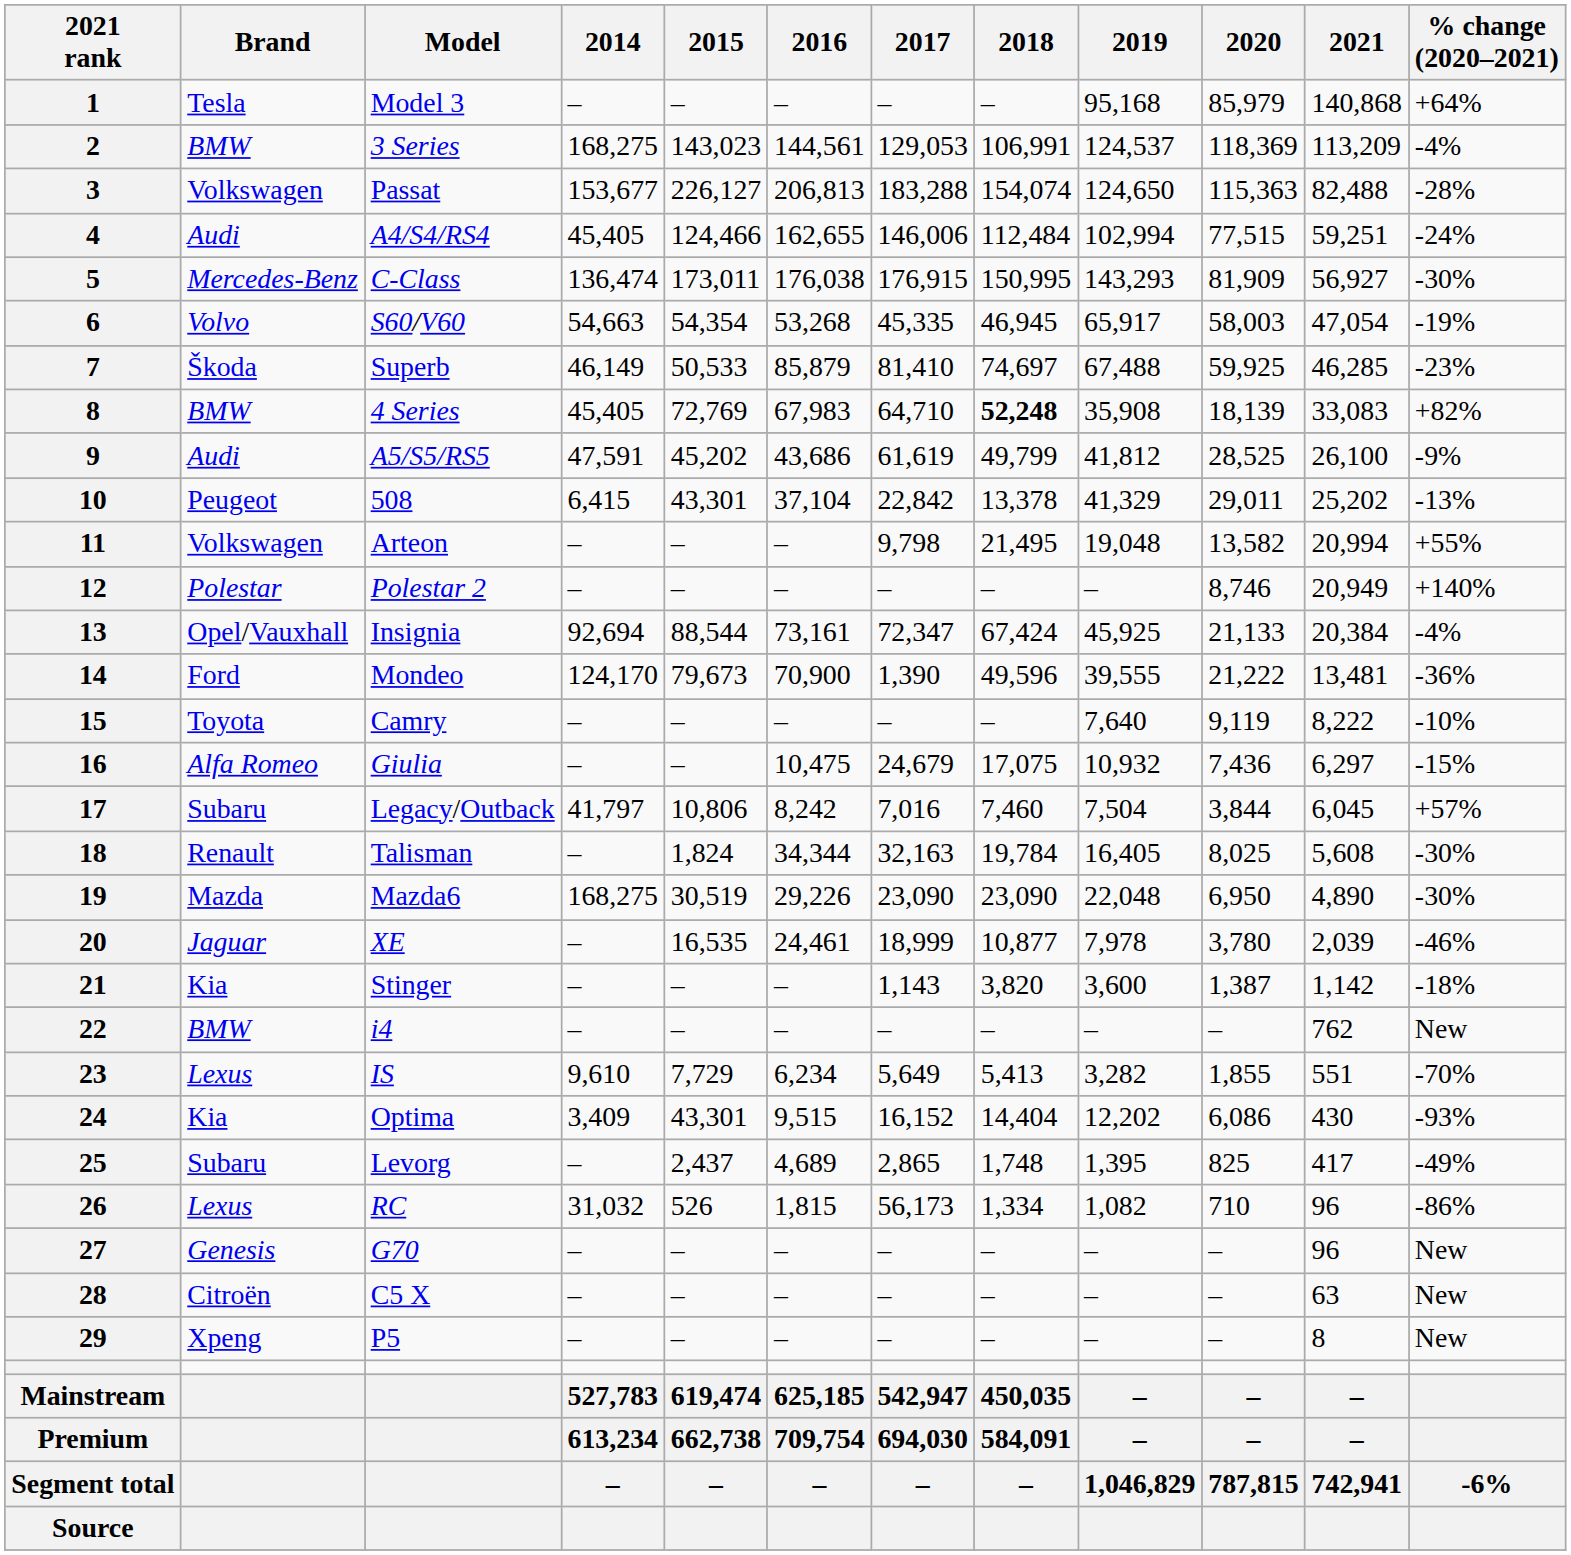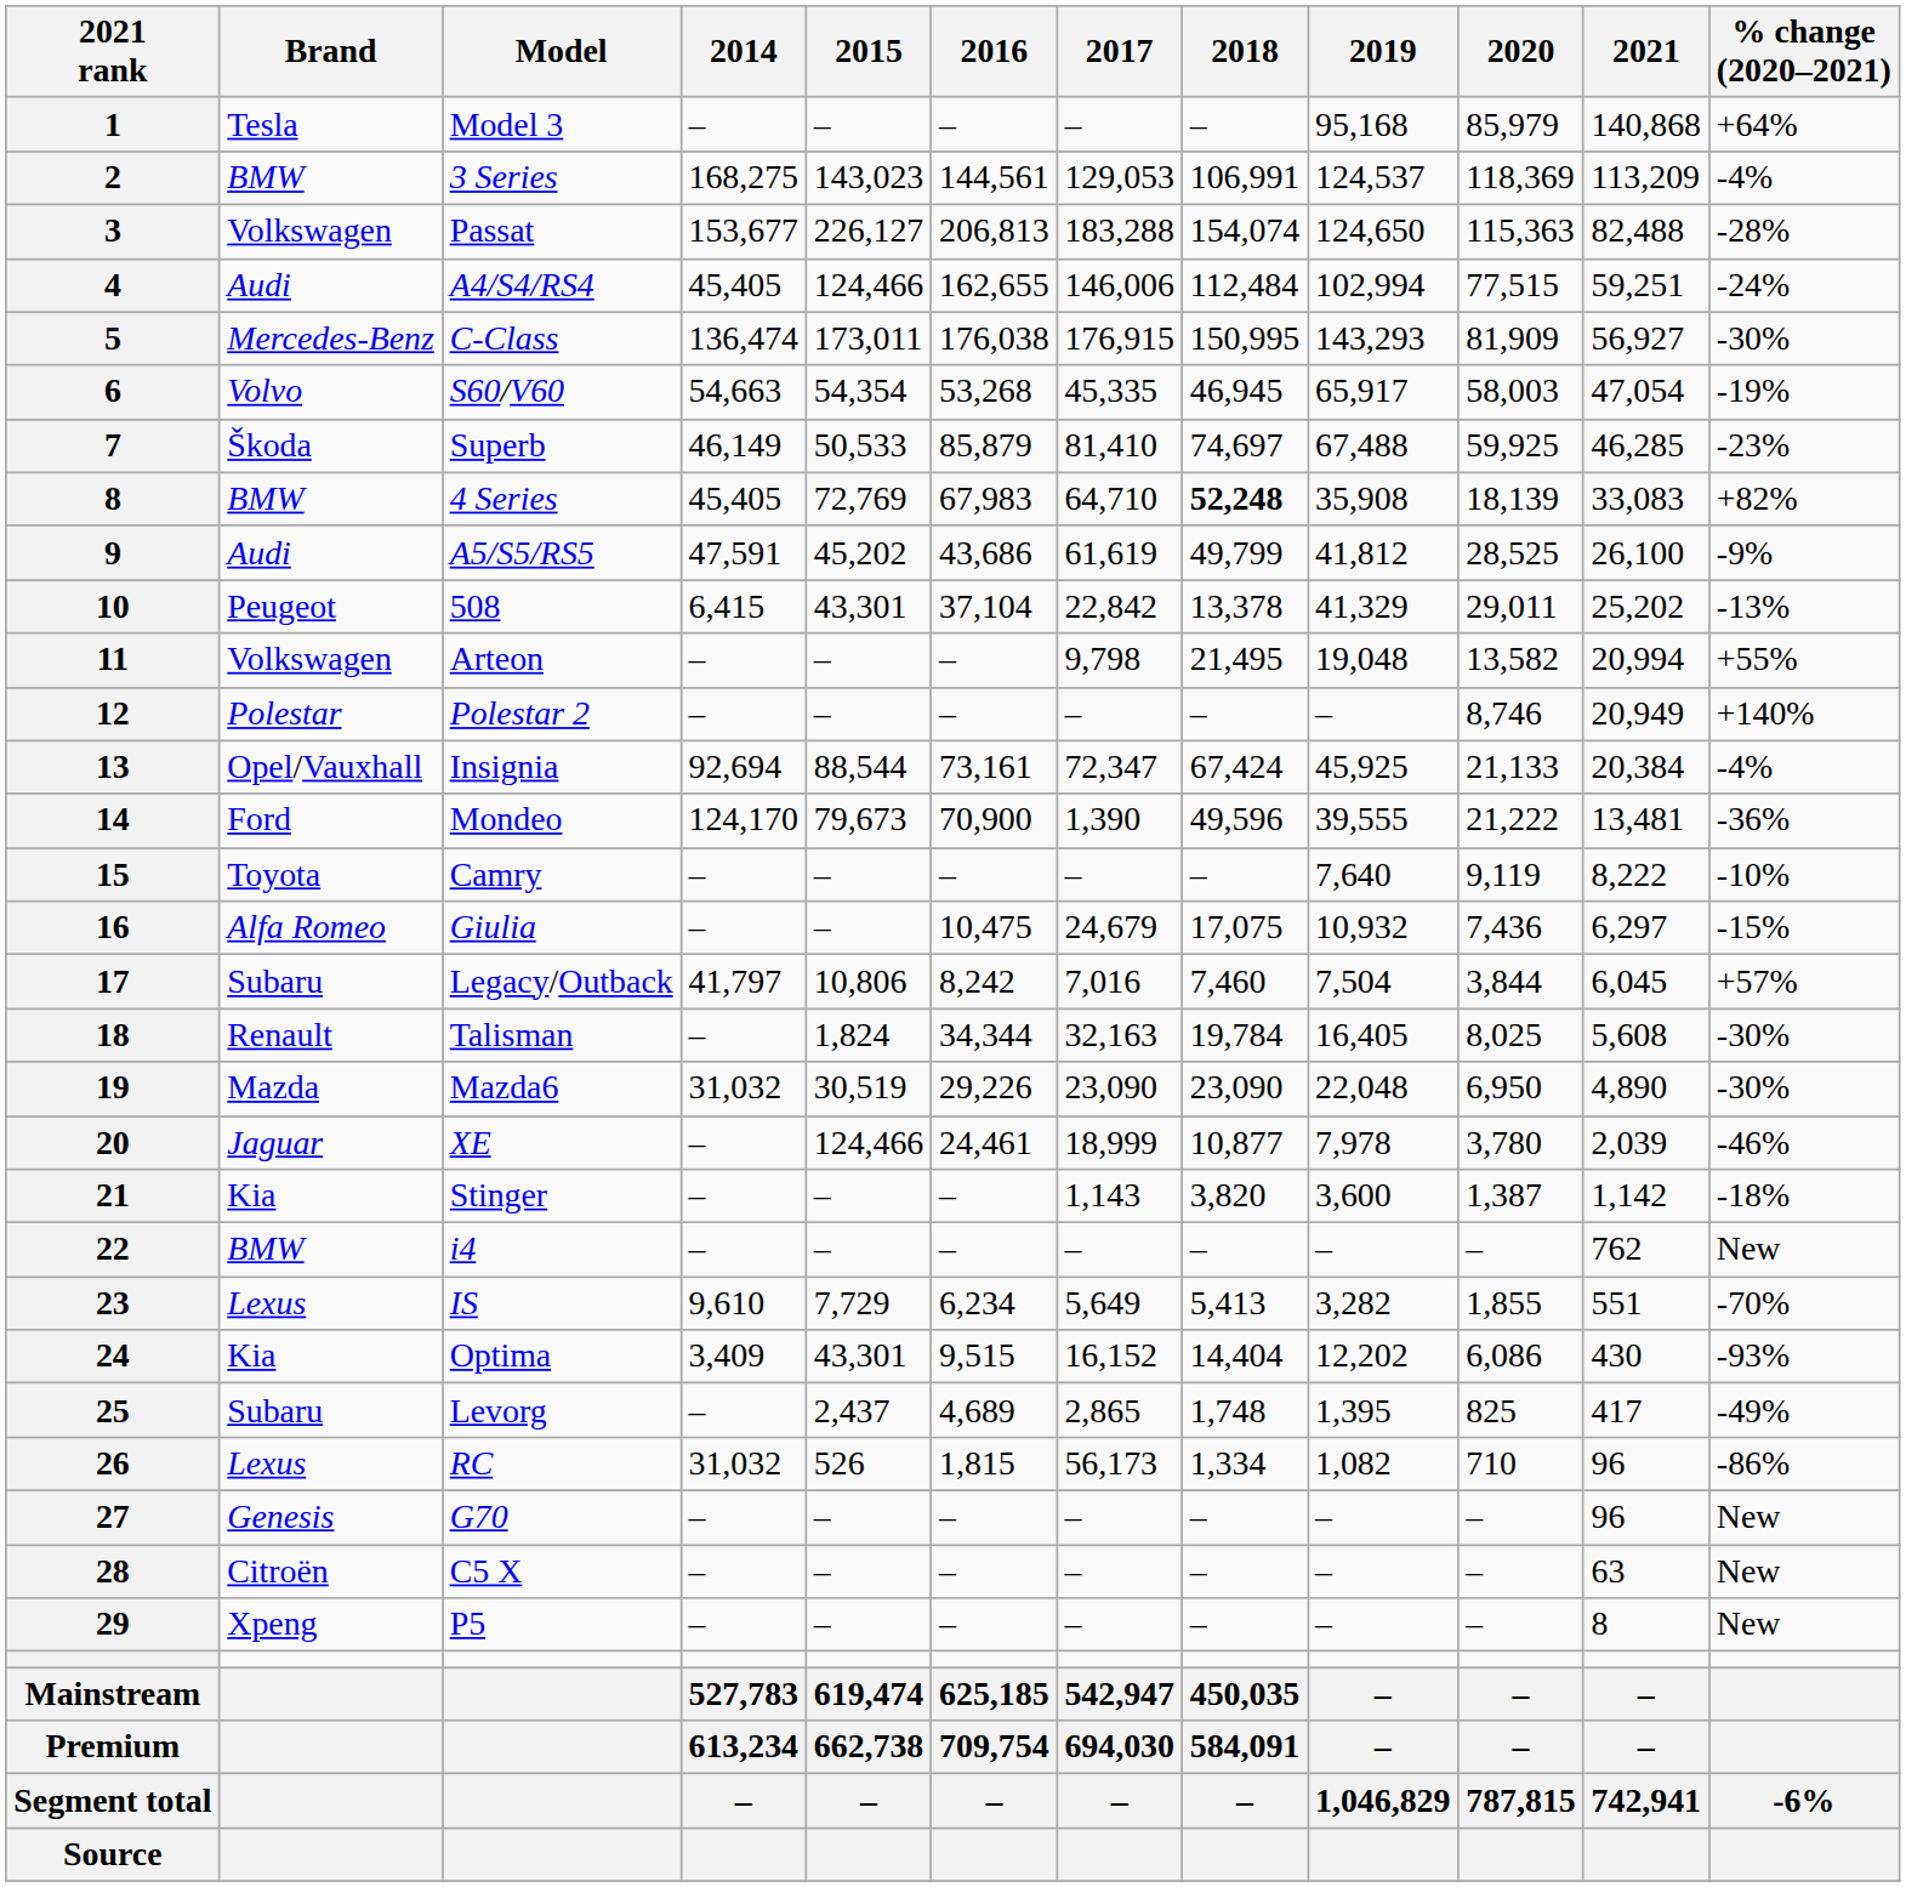Mazda6 | 2014: 168,275 -> 31,032
XE | 2015: 16,535 -> 124,466
